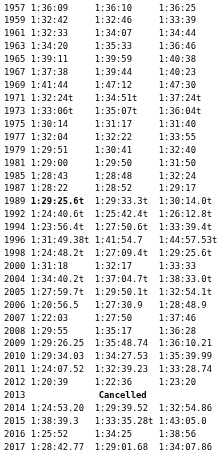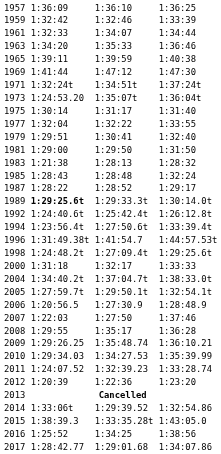- row: 1967 | 1:37:38 | 1:39:44 | 1:40:23
1973 | column 3: 1:33:06t -> 1:24:53.20
+ row: 1983 | 1:21:38 | 1:28:13 | 1:28:32
2014 | column 3: 1:24:53.20 -> 1:33:06t
